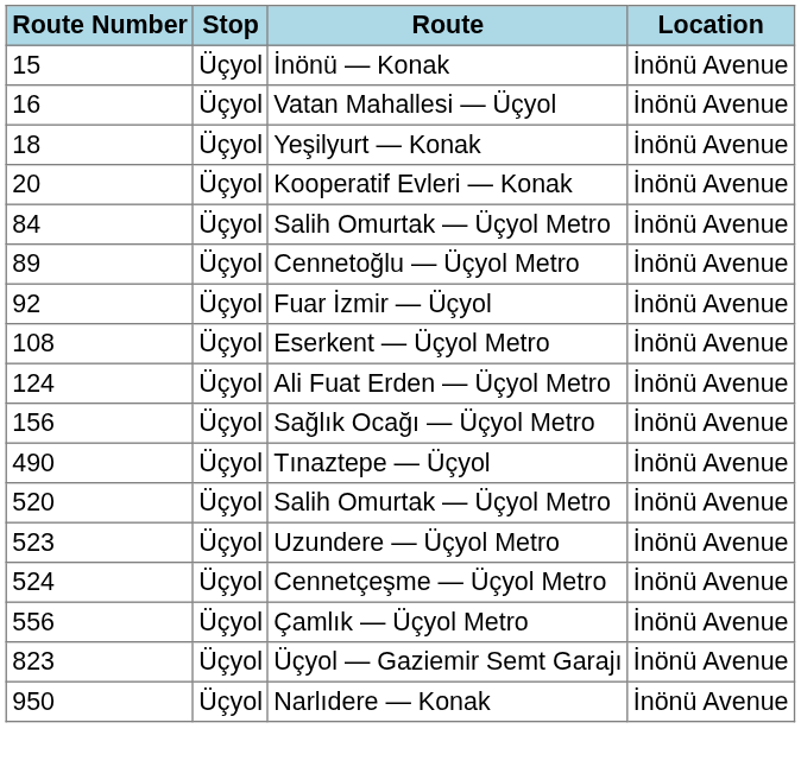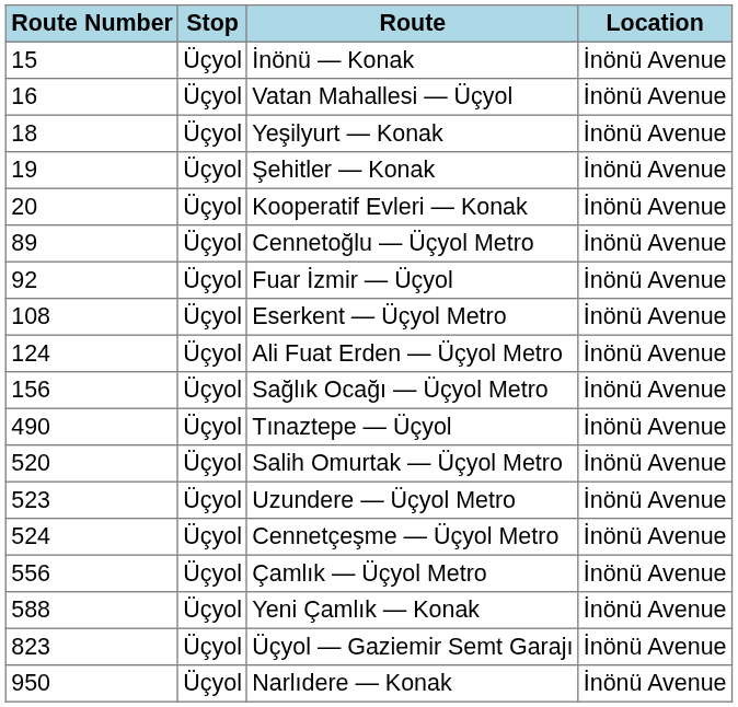+ row: 19 | Üçyol | Şehitler — Konak | İnönü Avenue
- row: 84 | Üçyol | Salih Omurtak — Üçyol Metro | İnönü Avenue
+ row: 588 | Üçyol | Yeni Çamlık — Konak | İnönü Avenue
